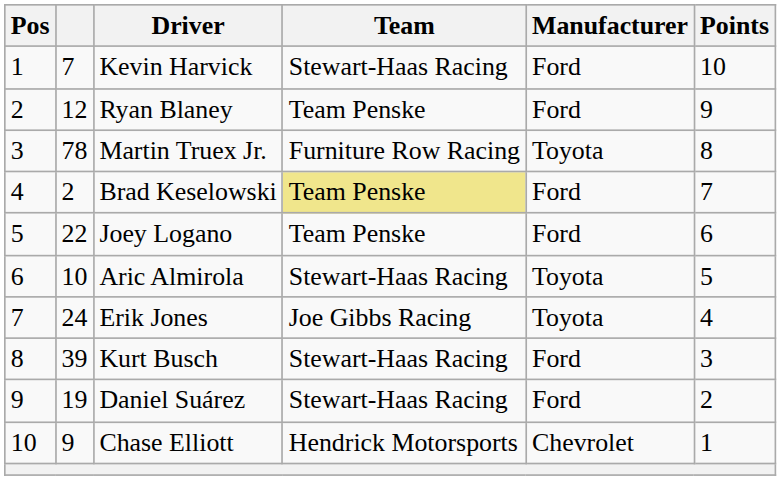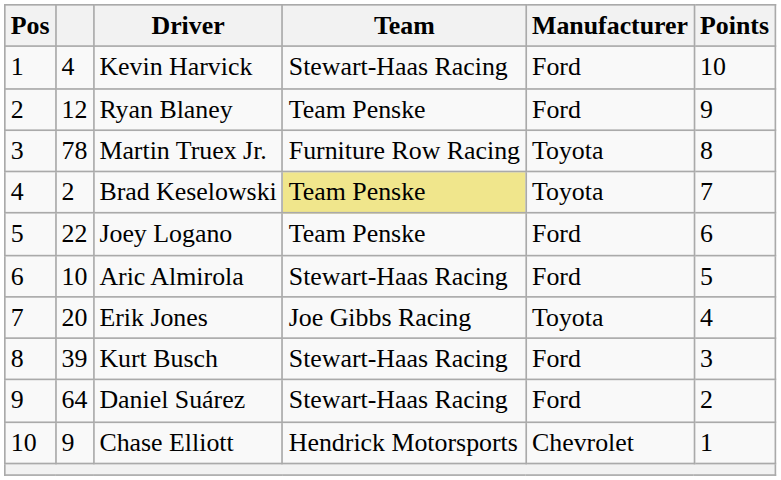Kevin Harvick | column 2: 7 -> 4
Brad Keselowski | Manufacturer: Ford -> Toyota
Aric Almirola | Manufacturer: Toyota -> Ford
Erik Jones | column 2: 24 -> 20
Daniel Suárez | column 2: 19 -> 64
